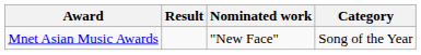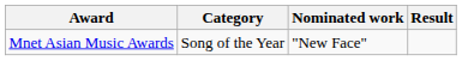columns swapped: Category <-> Result
